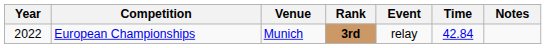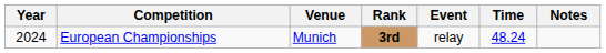European Championships | Year: 2022 -> 2024
European Championships | Time: 42.84 -> 48.24
